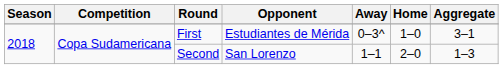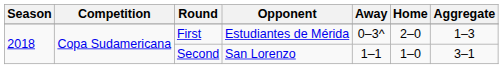First | Home: 1–0 -> 2–0
First | Aggregate: 3–1 -> 1–3
Second | Home: 2–0 -> 1–0
Second | Aggregate: 1–3 -> 3–1
